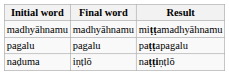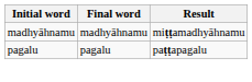- row: naḍuma | iṇṭlō | naṭṭiṇṭlō
